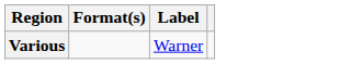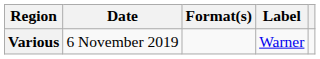+ column: Date | 6 November 2019
